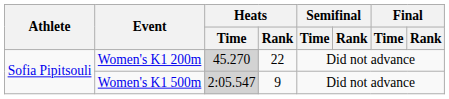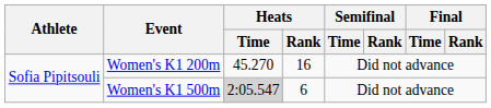Women's K1 200m | Heats / Time: lightgrey background -> no background
Women's K1 200m | Heats / Rank: 22 -> 16
Women's K1 500m | Heats / Rank: 9 -> 6
